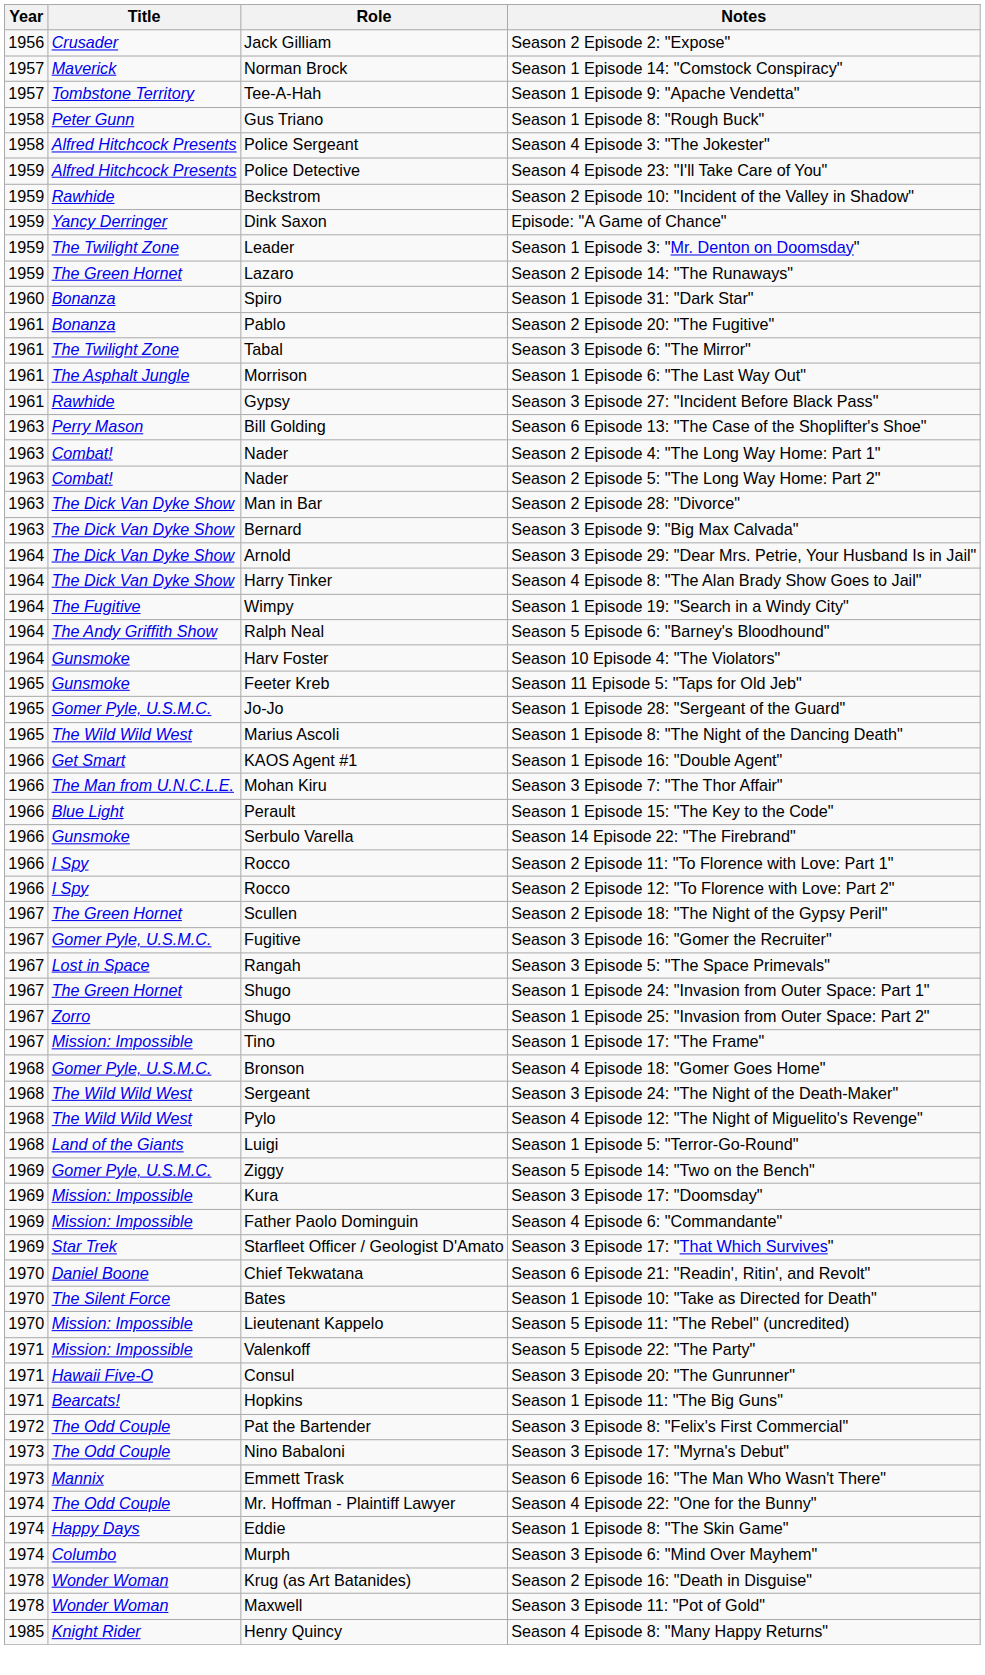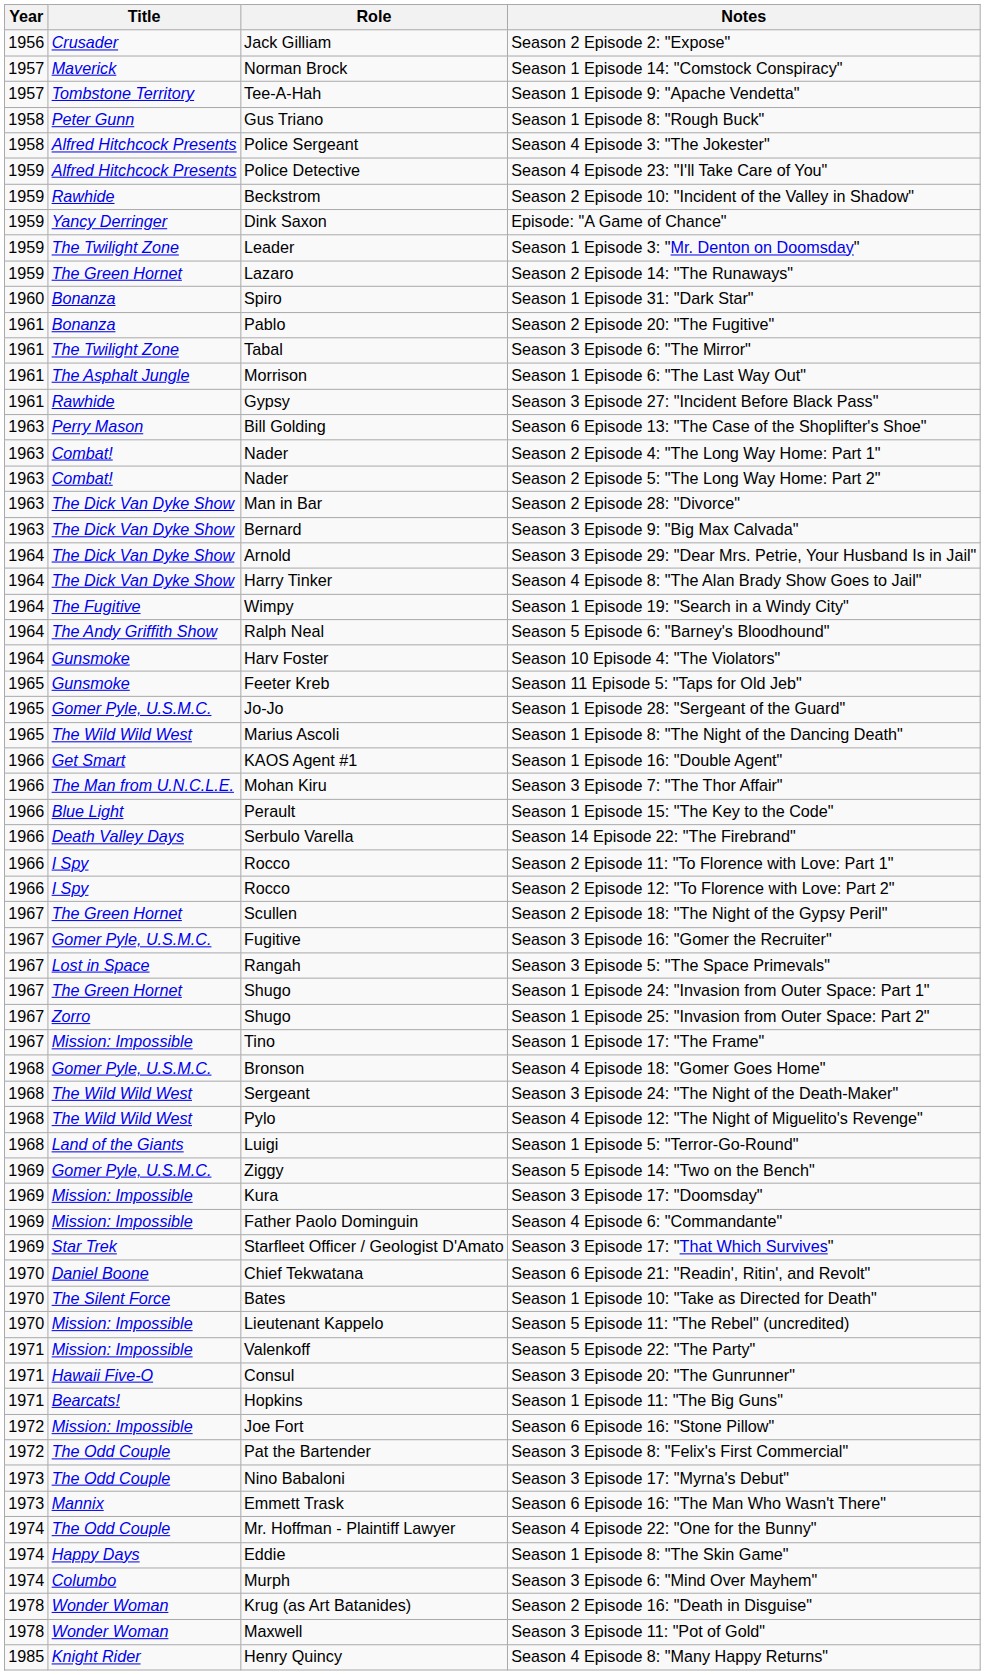Season 14 Episode 22: "The Firebrand" | Title: Gunsmoke -> Death Valley Days
+ row: 1972 | Mission: Impossible | Joe Fort | Season 6 Episode 16: "Stone Pillow"
